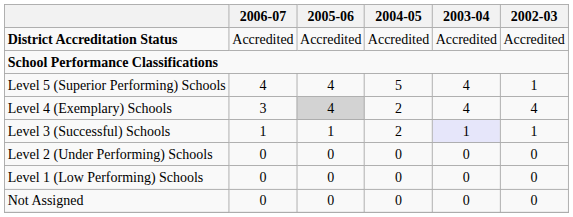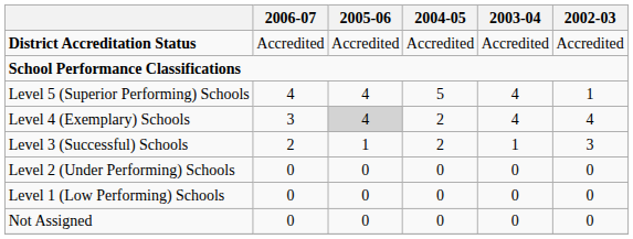Level 3 (Successful) Schools | 2006-07: 1 -> 2
Level 3 (Successful) Schools | 2003-04: lavender background -> no background
Level 3 (Successful) Schools | 2002-03: 1 -> 3
